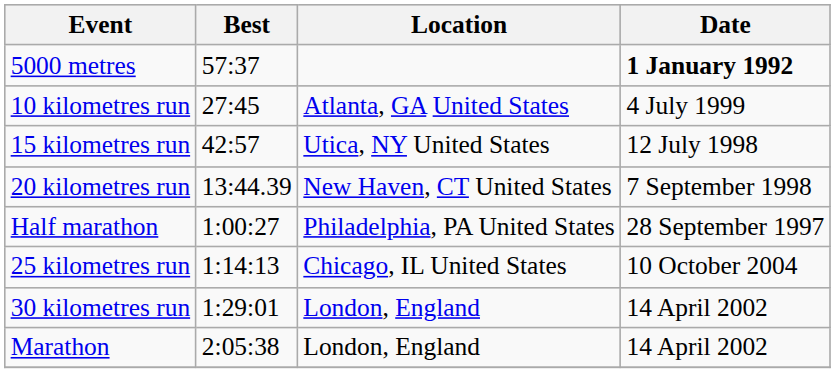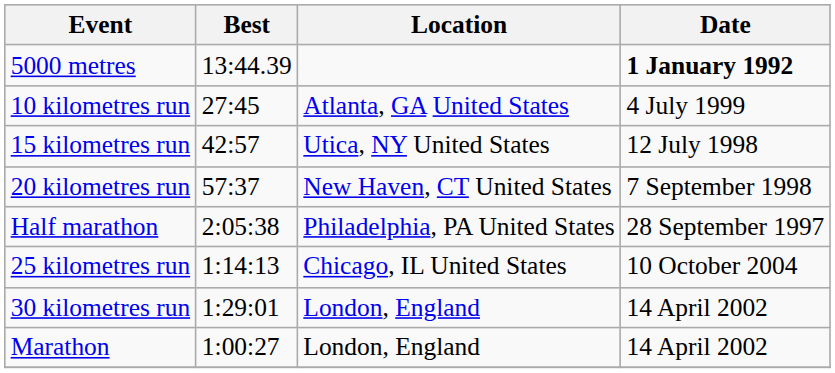5000 metres | Best: 57:37 -> 13:44.39
20 kilometres run | Best: 13:44.39 -> 57:37
Half marathon | Best: 1:00:27 -> 2:05:38
Marathon | Best: 2:05:38 -> 1:00:27
